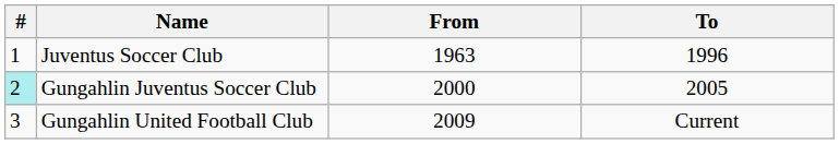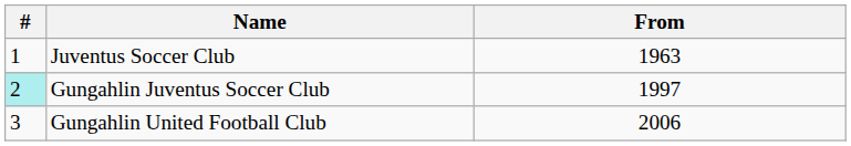- column: To | 1996 | 2005 | Current
Gungahlin Juventus Soccer Club | From: 2000 -> 1997
Gungahlin United Football Club | From: 2009 -> 2006
